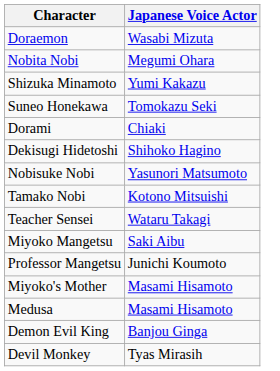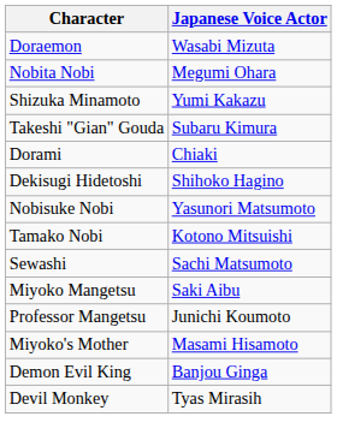+ row: Takeshi "Gian" Gouda | Subaru Kimura
- row: Suneo Honekawa | Tomokazu Seki
+ row: Sewashi | Sachi Matsumoto
- row: Teacher Sensei | Wataru Takagi
- row: Medusa | Masami Hisamoto
